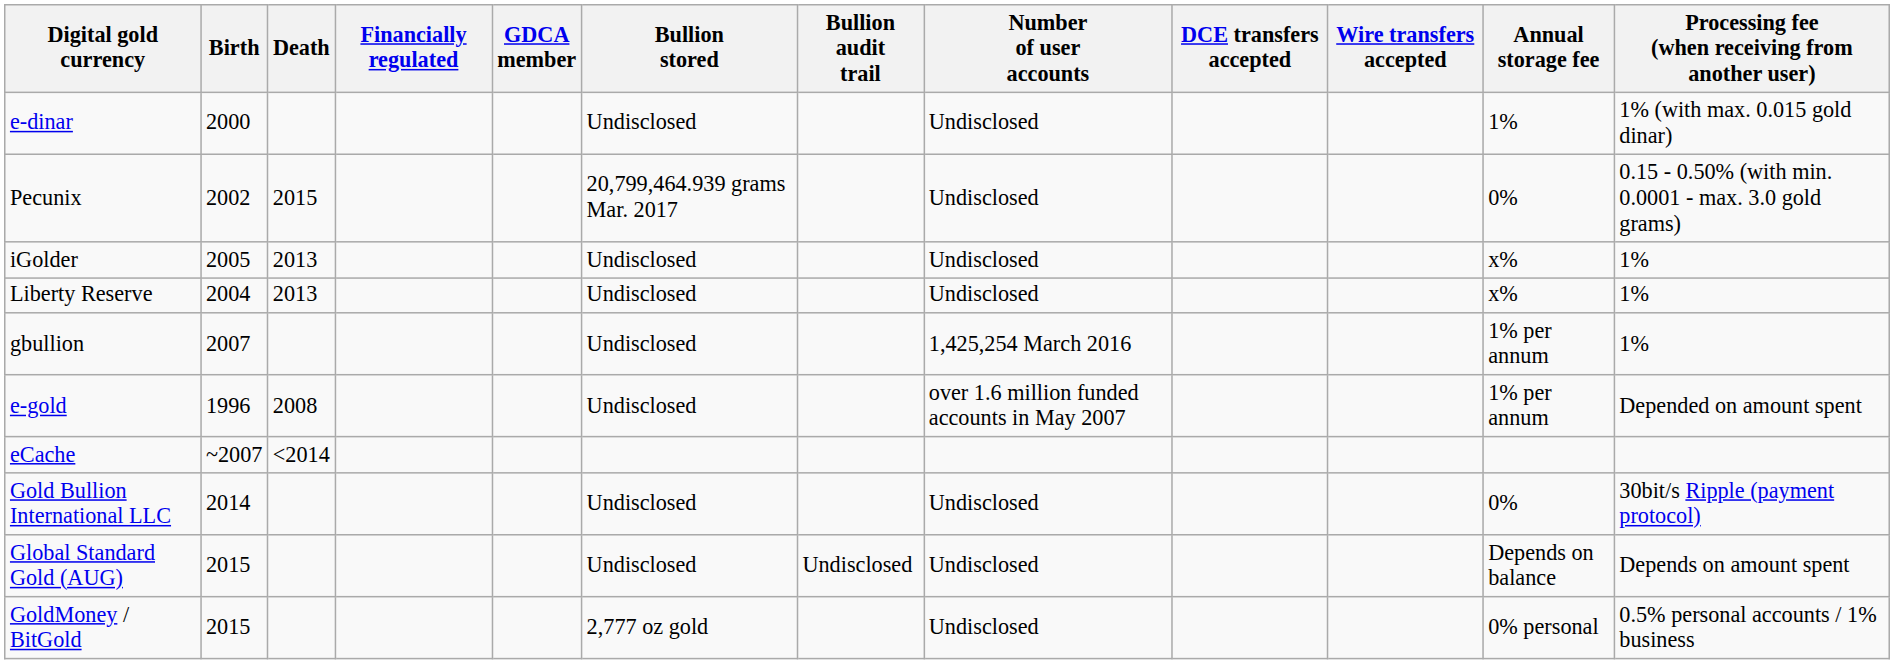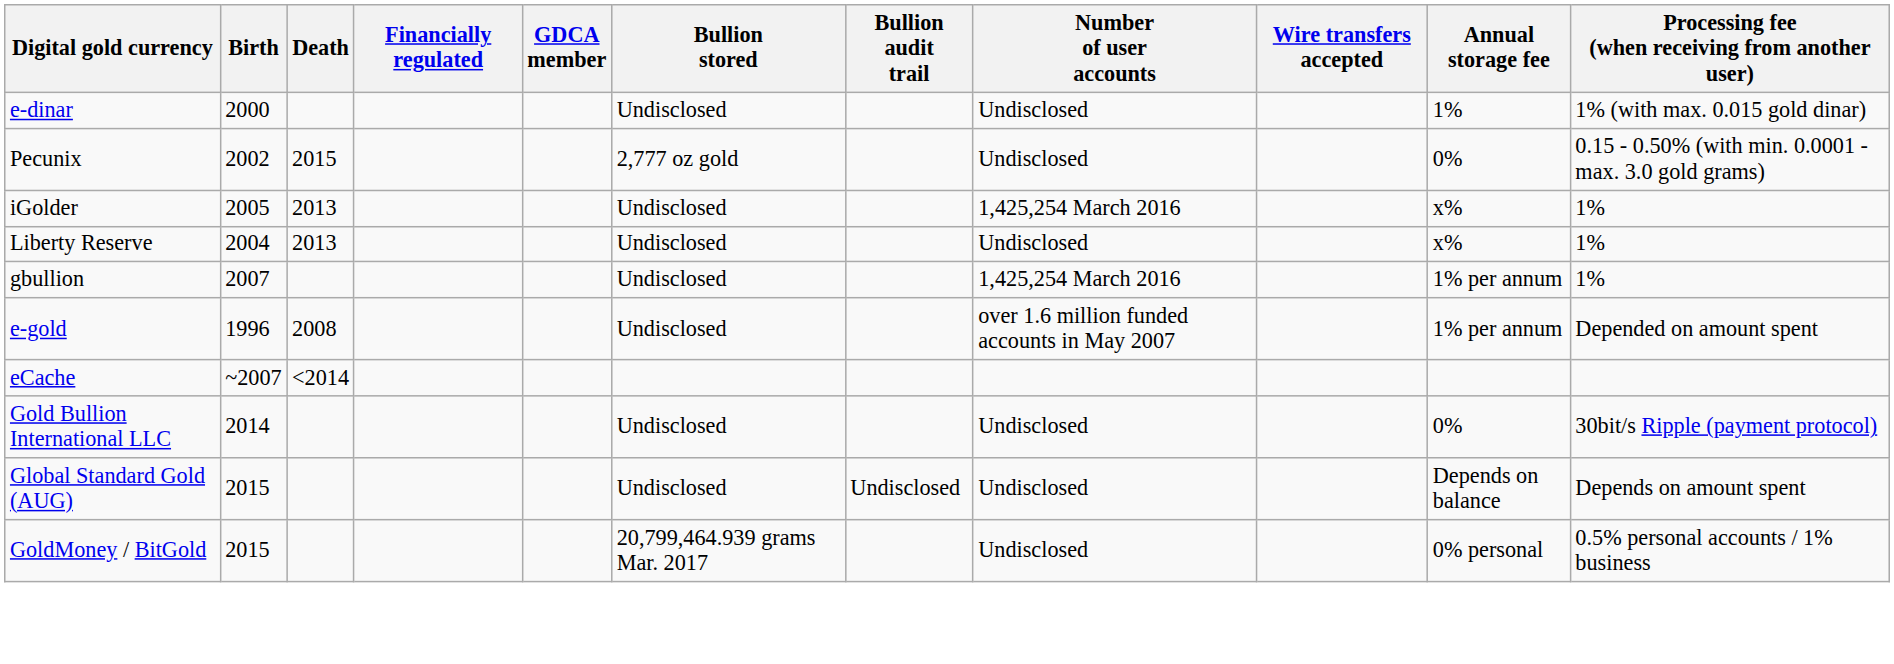- column: DCE transfers accepted
Pecunix | Bullion stored: 20,799,464.939 grams Mar. 2017 -> 2,777 oz gold
iGolder | Number of user accounts: Undisclosed -> 1,425,254 March 2016
GoldMoney / BitGold | Bullion stored: 2,777 oz gold -> 20,799,464.939 grams Mar. 2017
